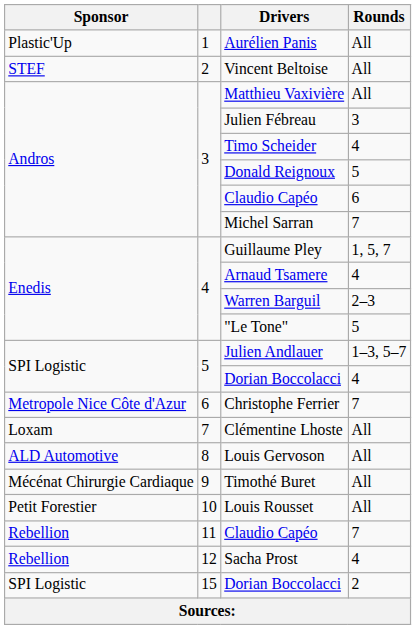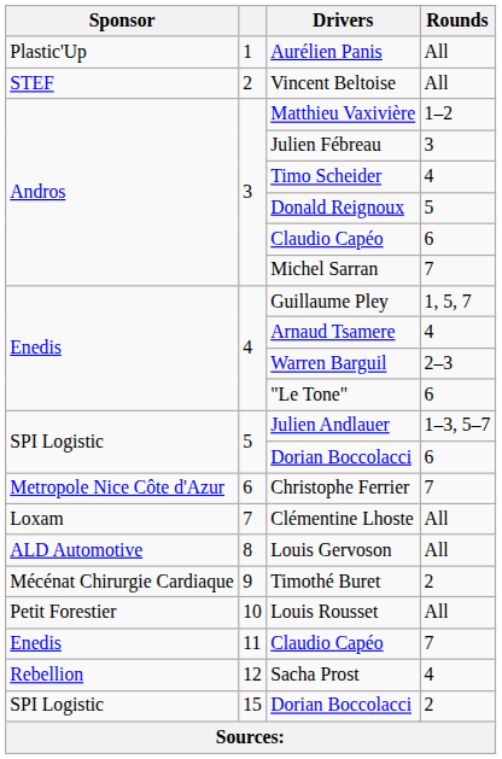Matthieu Vaxivière | Rounds: All -> 1–2
"Le Tone" | Rounds: 5 -> 6
5 / Dorian Boccolacci | Rounds: 4 -> 6
Timothé Buret | Rounds: All -> 2
11 / Claudio Capéo | Sponsor: Rebellion -> Enedis
